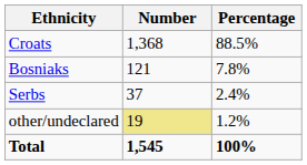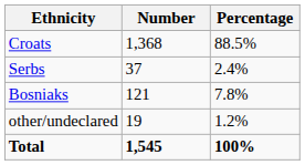rows swapped: Bosniaks <-> Serbs
other/undeclared | Number: khaki background -> no background
